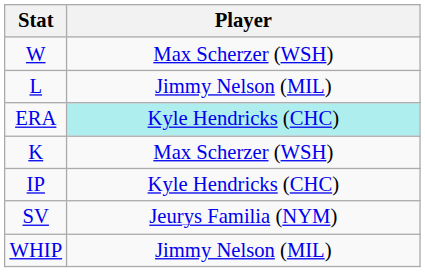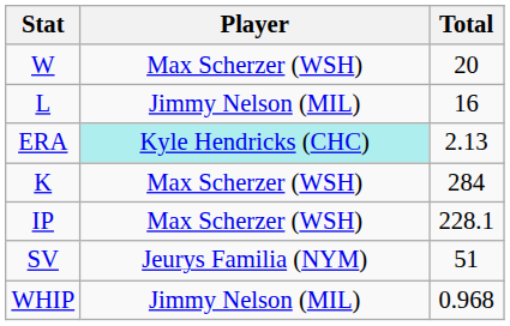+ column: Total | 20 | 16 | 2.13 | 284 | 228.1 | 51 | 0.968
IP | Player: Kyle Hendricks (CHC) -> Max Scherzer (WSH)
